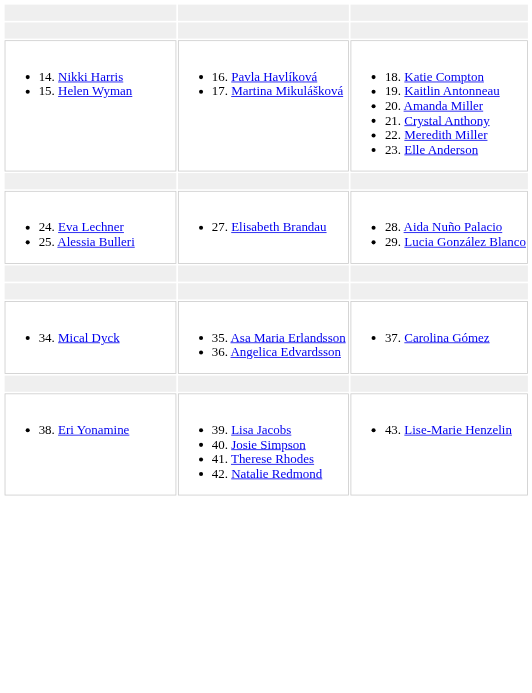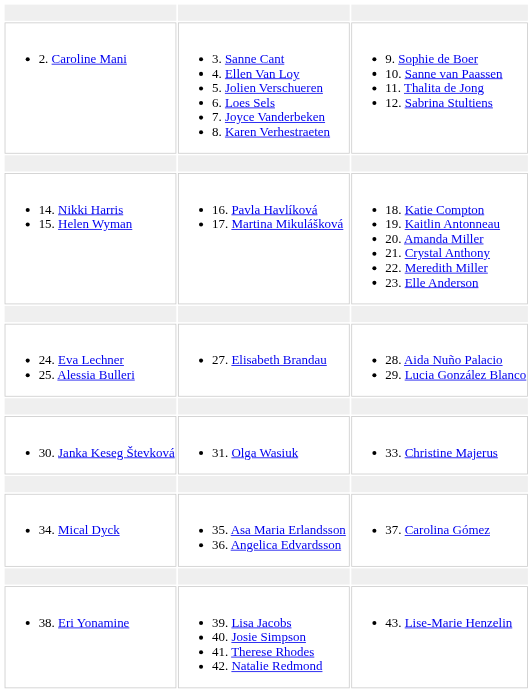+ row: 2. Caroline Mani | 3. Sanne Cant 4. Ellen Van Loy 5. Jolien Verschueren 6. Loes Sels 7. Joyce Vanderbeken 8. Karen Verhestraeten | 9. Sophie de Boer 10. Sanne van Paassen 11. Thalita de Jong 12. Sabrina Stultiens
+ row: 30. Janka Keseg Števková | 31. Olga Wasiuk | 33. Christine Majerus
